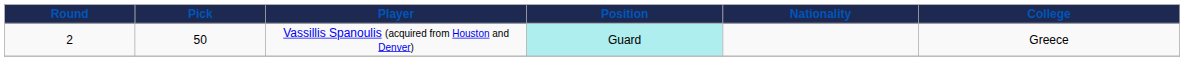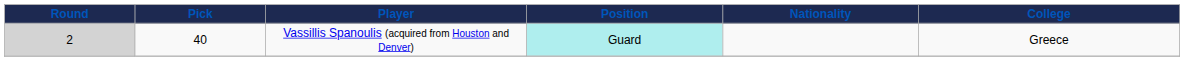Vassillis Spanoulis (acquired from Houston and Denver) | Round: no background -> lightgrey background
Vassillis Spanoulis (acquired from Houston and Denver) | Pick: 50 -> 40
